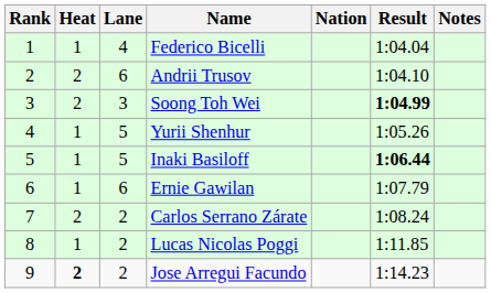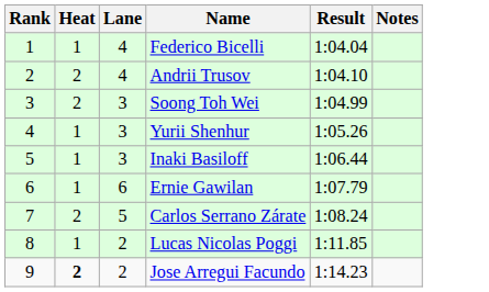- column: Nation
Andrii Trusov | Lane: 6 -> 4
Soong Toh Wei | Result: bold -> normal
Yurii Shenhur | Lane: 5 -> 3
Inaki Basiloff | Lane: 5 -> 3
Inaki Basiloff | Result: bold -> normal
Carlos Serrano Zárate | Lane: 2 -> 5
